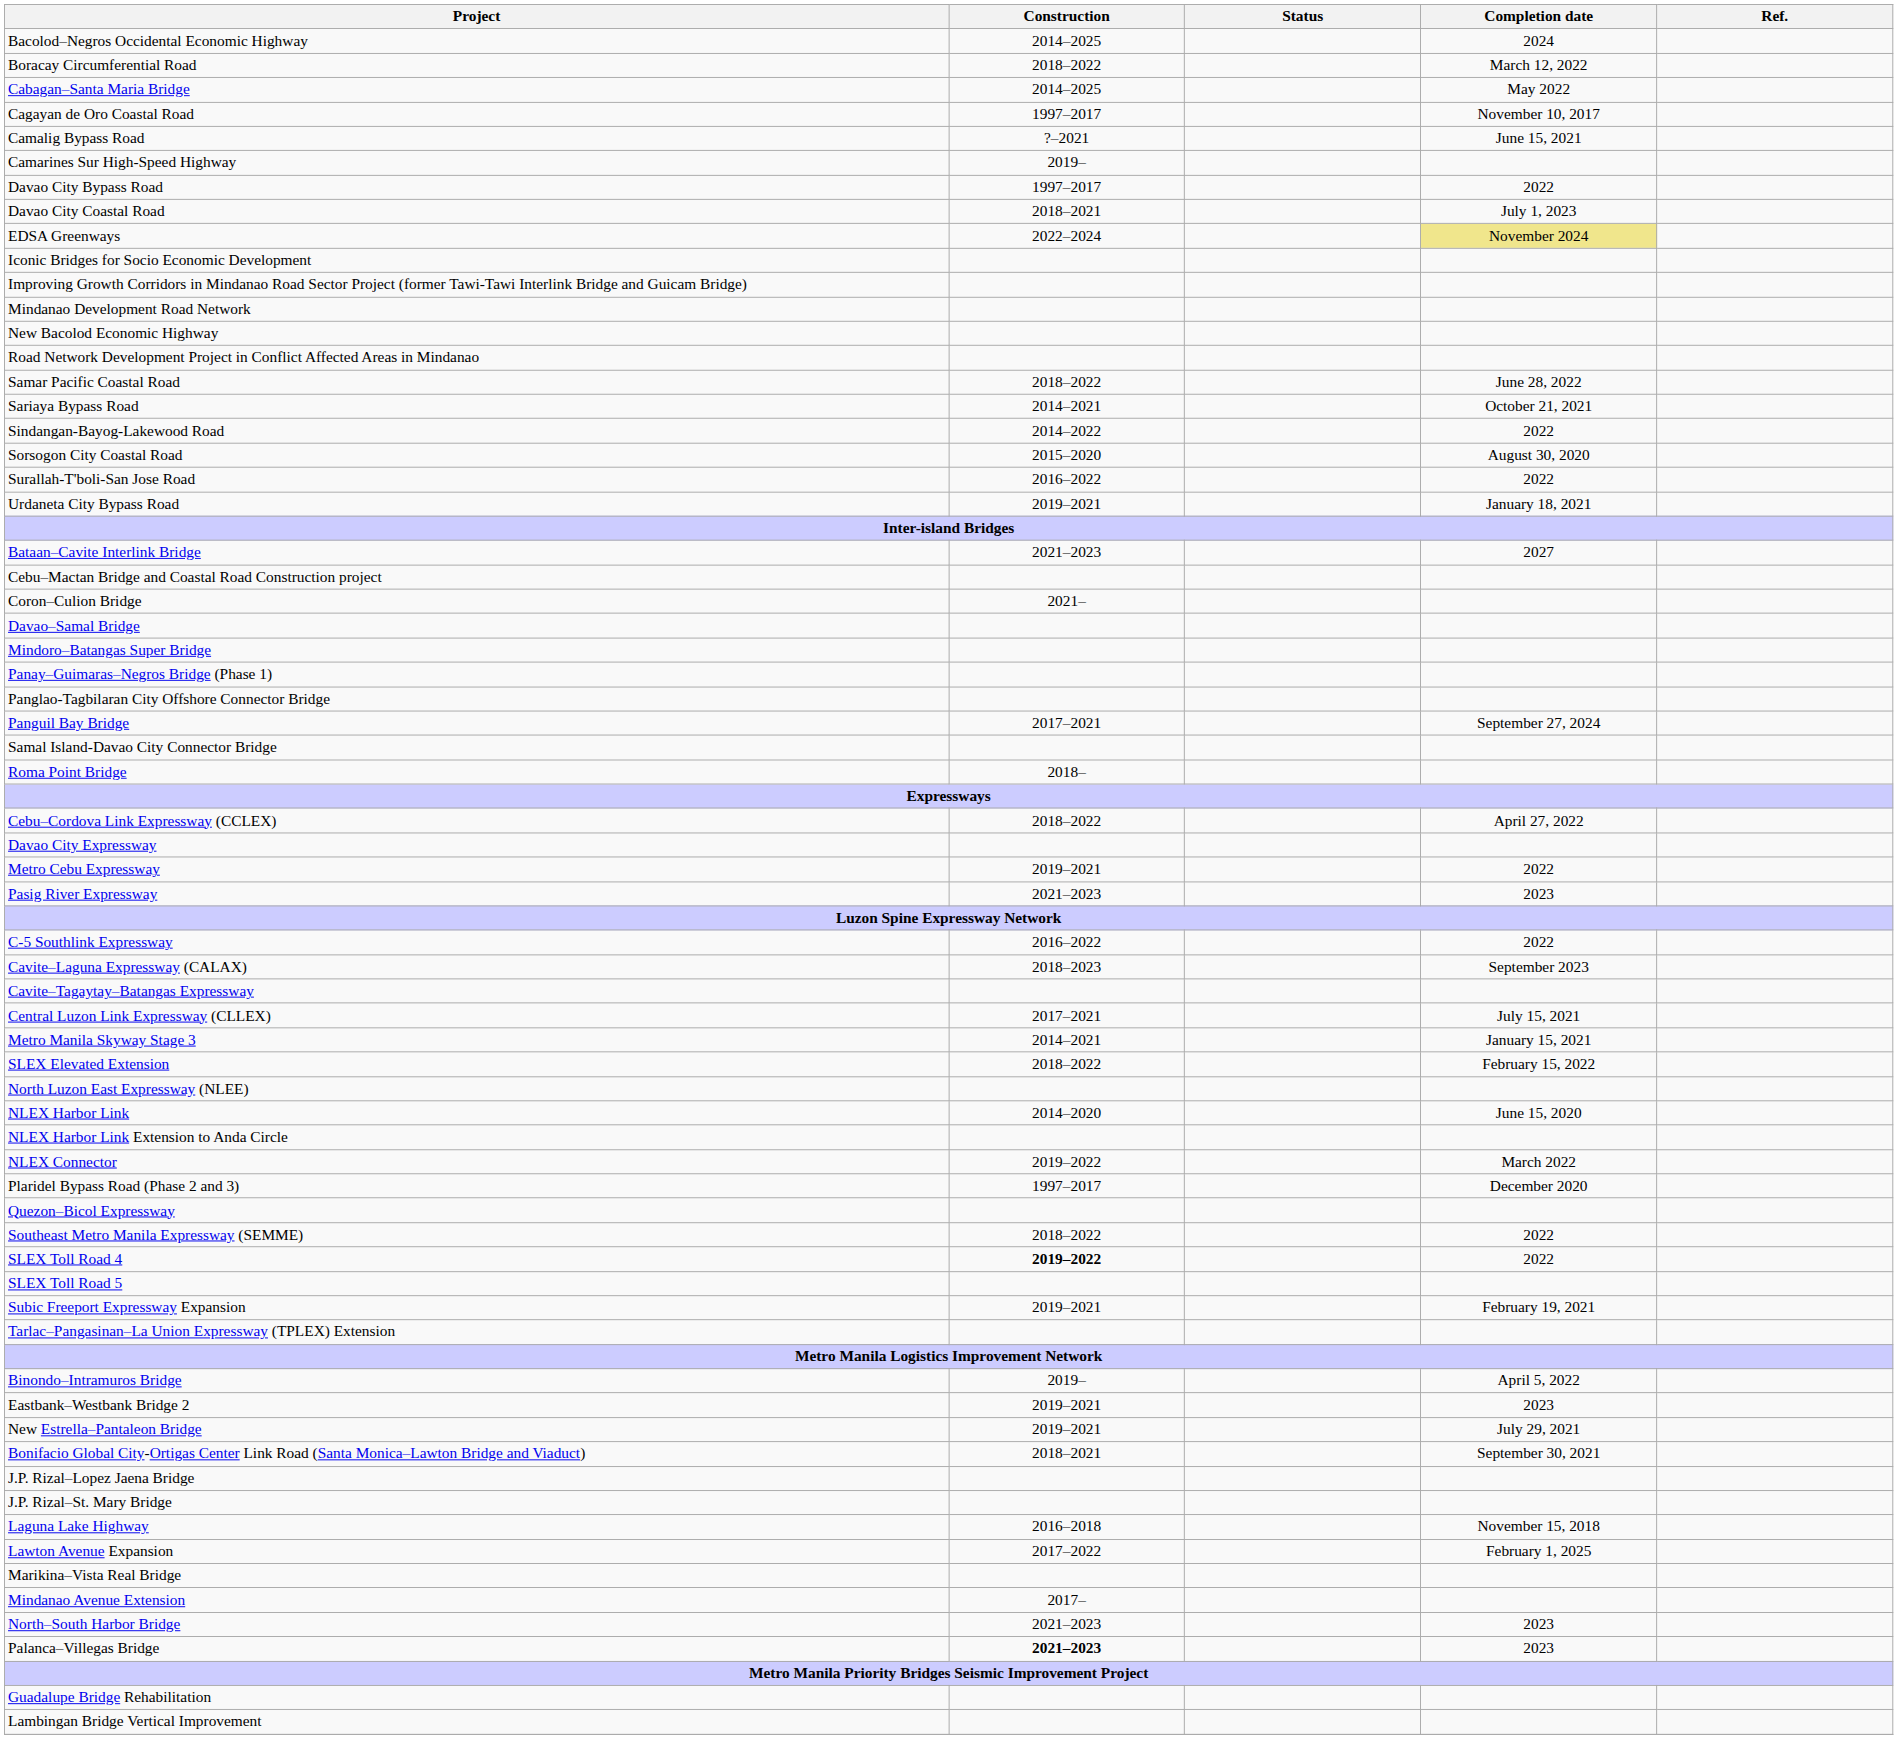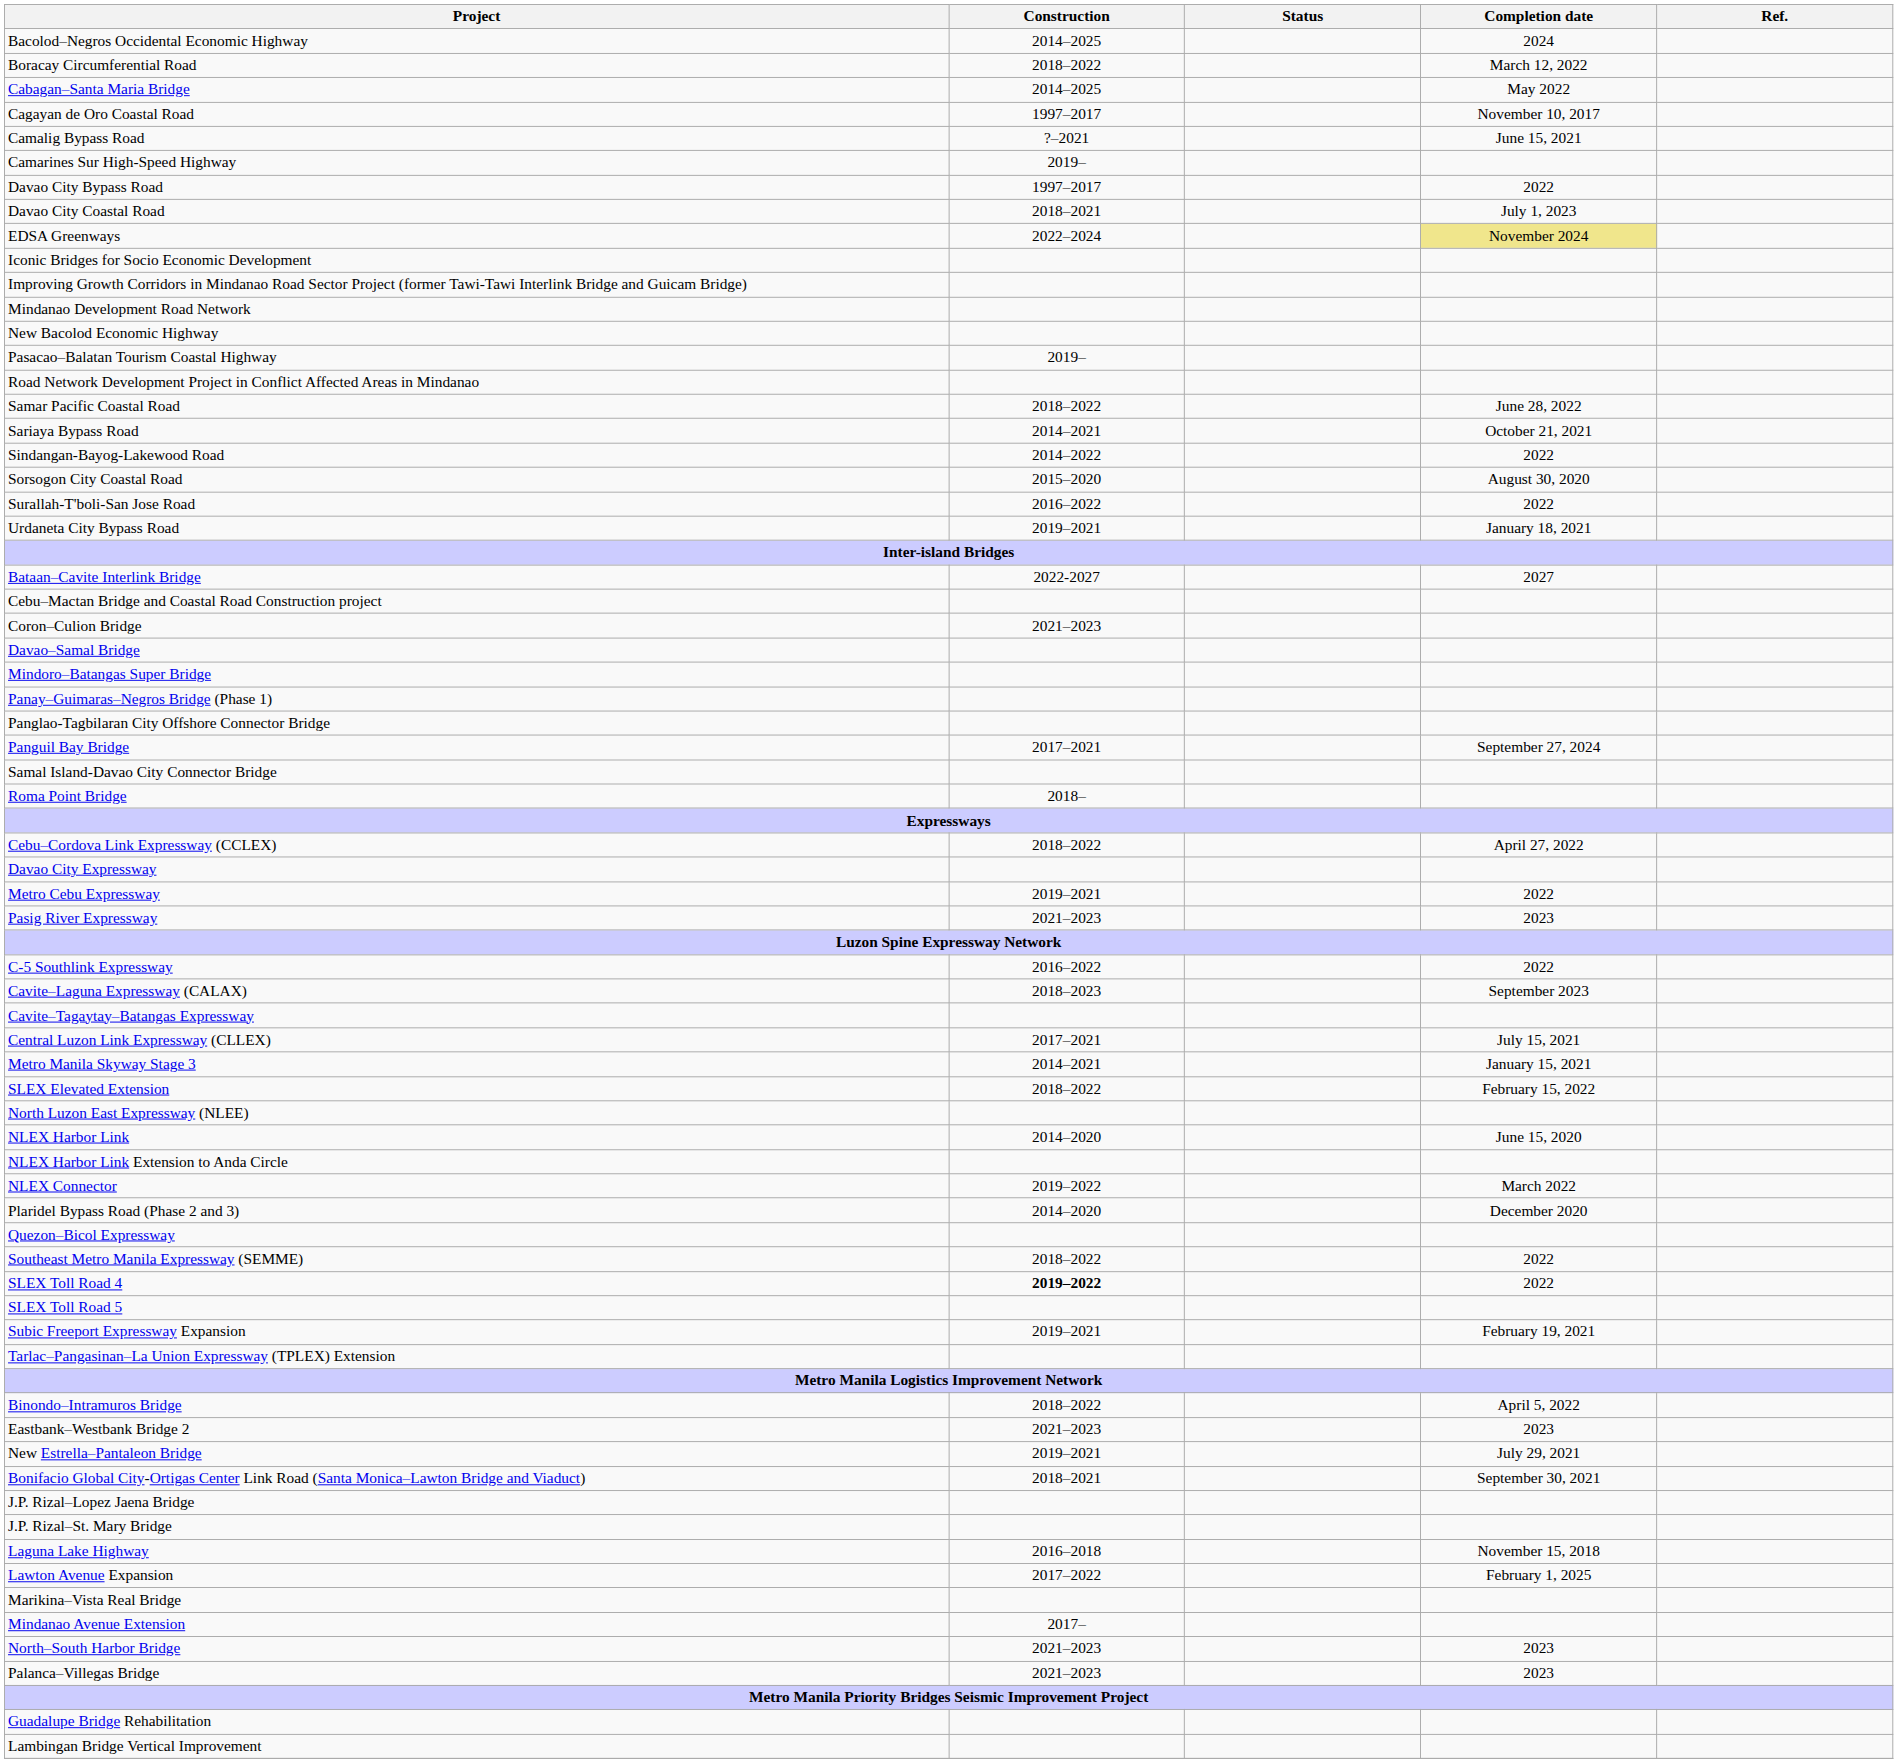+ row: Pasacao–Balatan Tourism Coastal Highway | 2019–
Bataan–Cavite Interlink Bridge | Construction: 2021–2023 -> 2022-2027
Coron–Culion Bridge | Construction: 2021– -> 2021–2023
Plaridel Bypass Road (Phase 2 and 3) | Construction: 1997–2017 -> 2014–2020
Binondo–Intramuros Bridge | Construction: 2019– -> 2018–2022
Eastbank–Westbank Bridge 2 | Construction: 2019–2021 -> 2021–2023
Palanca–Villegas Bridge | Construction: bold -> normal
